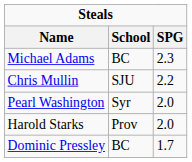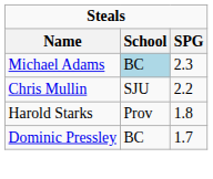Michael Adams | School: no background -> lightblue background
- row: Pearl Washington | Syr | 2.0
Harold Starks | SPG: 2.0 -> 1.8
